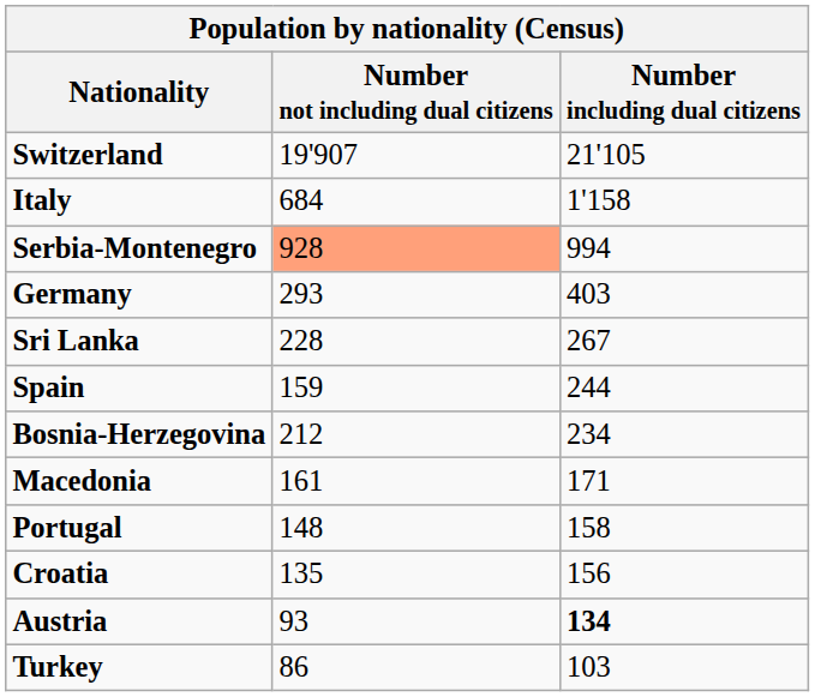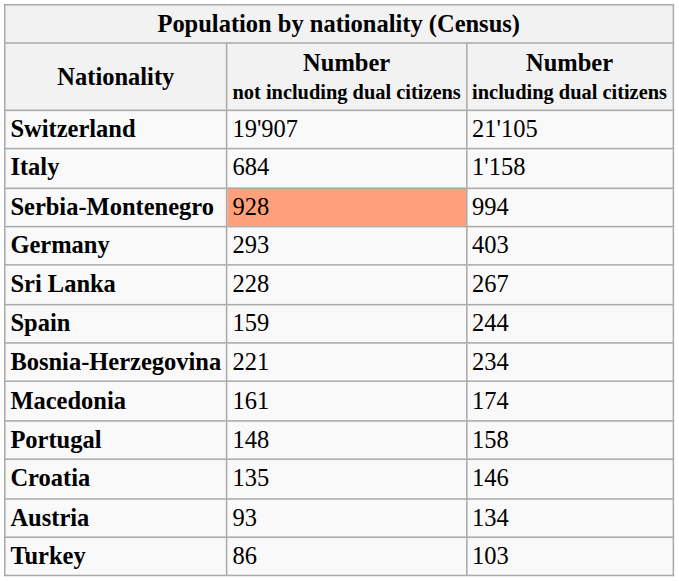Bosnia-Herzegovina | Number not including dual citizens: 212 -> 221
Macedonia | Number including dual citizens: 171 -> 174
Croatia | Number including dual citizens: 156 -> 146
Austria | Number including dual citizens: bold -> normal
